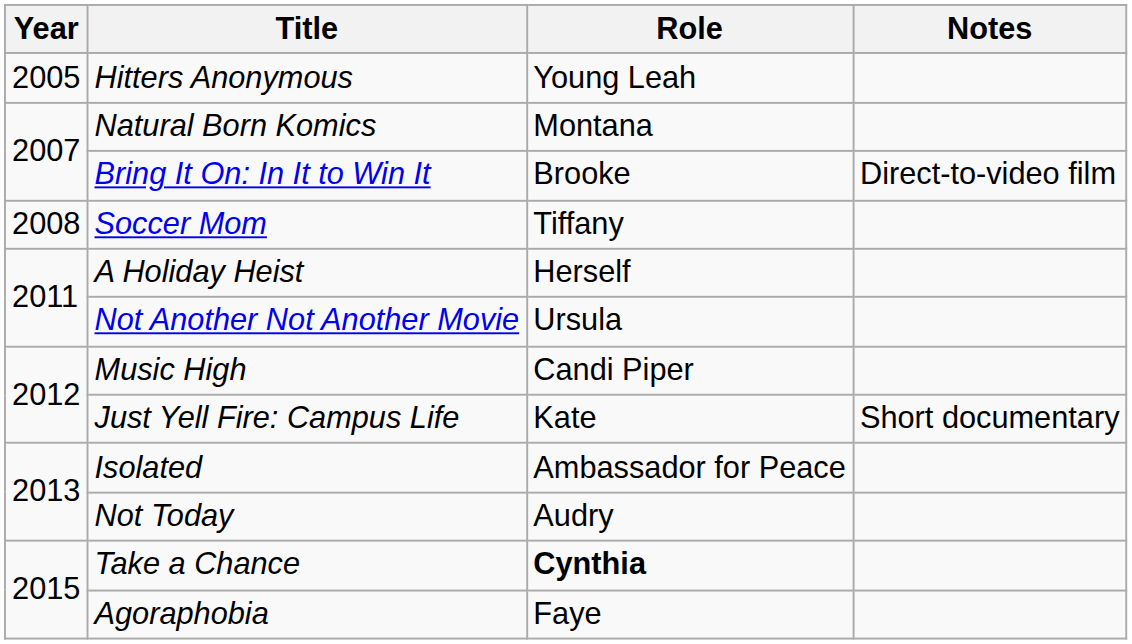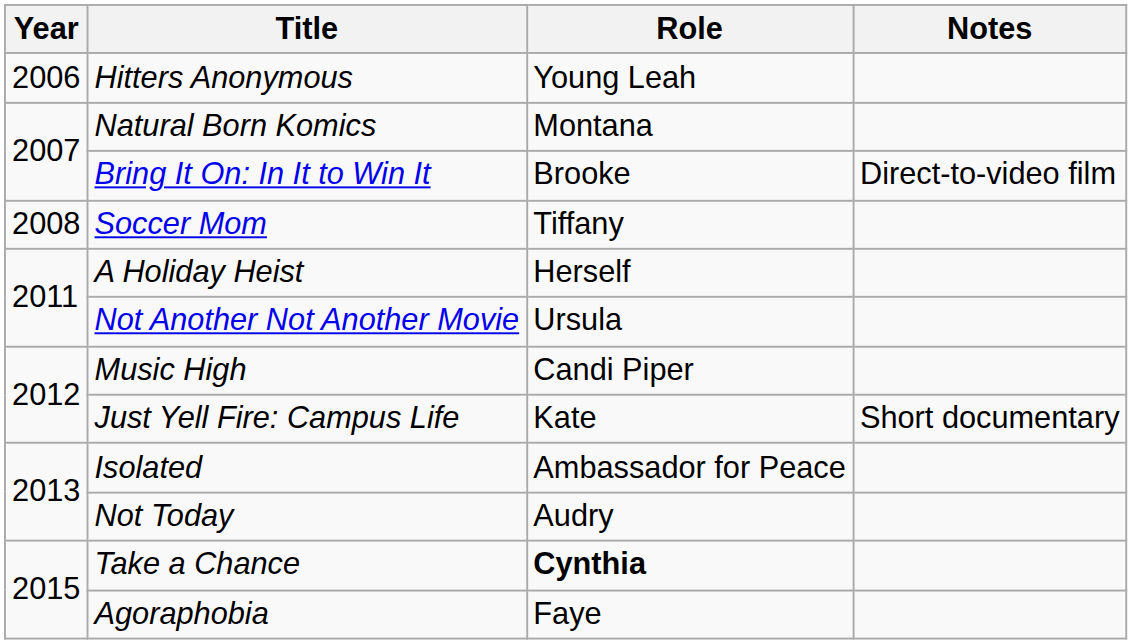Hitters Anonymous | Year: 2005 -> 2006
